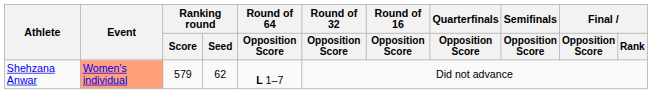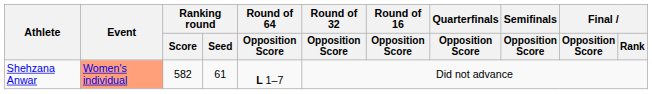Shehzana Anwar | Ranking round / Score: 579 -> 582
Shehzana Anwar | Ranking round / Seed: 62 -> 61
